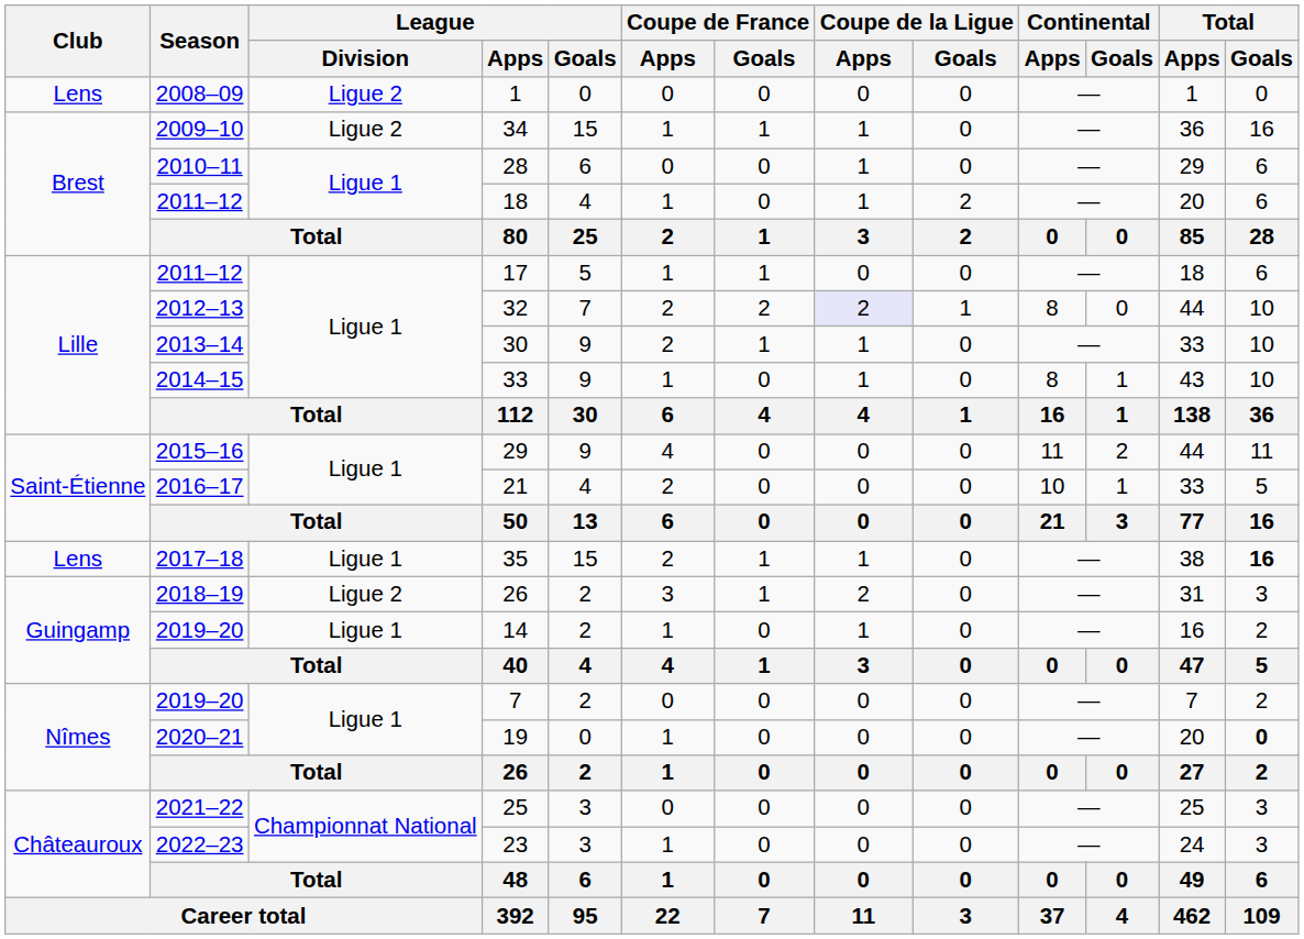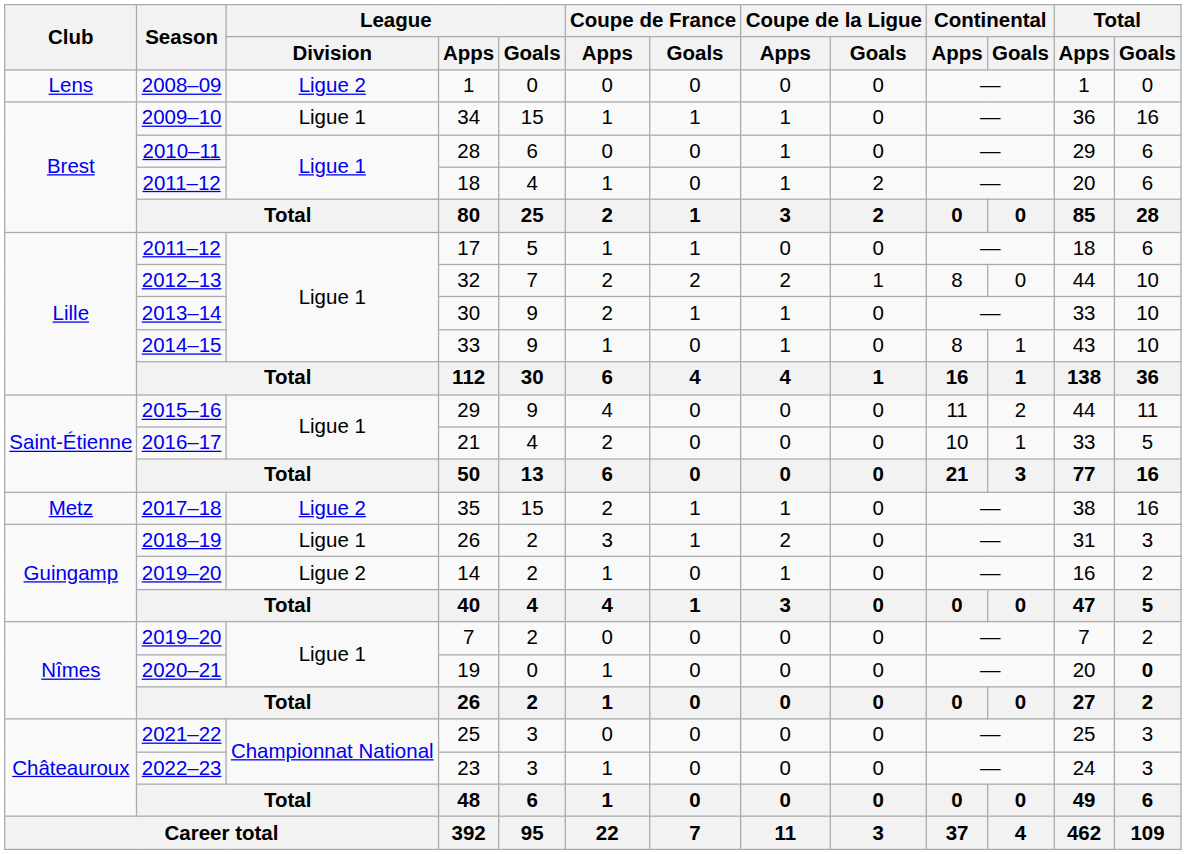34 | League / Division: Ligue 2 -> Ligue 1
32 | Coupe de la Ligue / Apps: lavender background -> no background
35 | Club: Lens -> Metz
35 | League / Division: Ligue 1 -> Ligue 2
35 | Total / Goals: bold -> normal
2018–19 / 26 | League / Division: Ligue 2 -> Ligue 1
14 | League / Division: Ligue 1 -> Ligue 2
